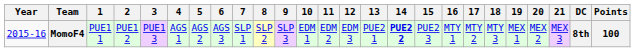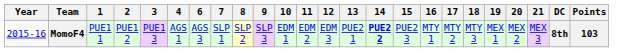- column: 5 | AGS 2
MomoF4 | Points: 100 -> 103
